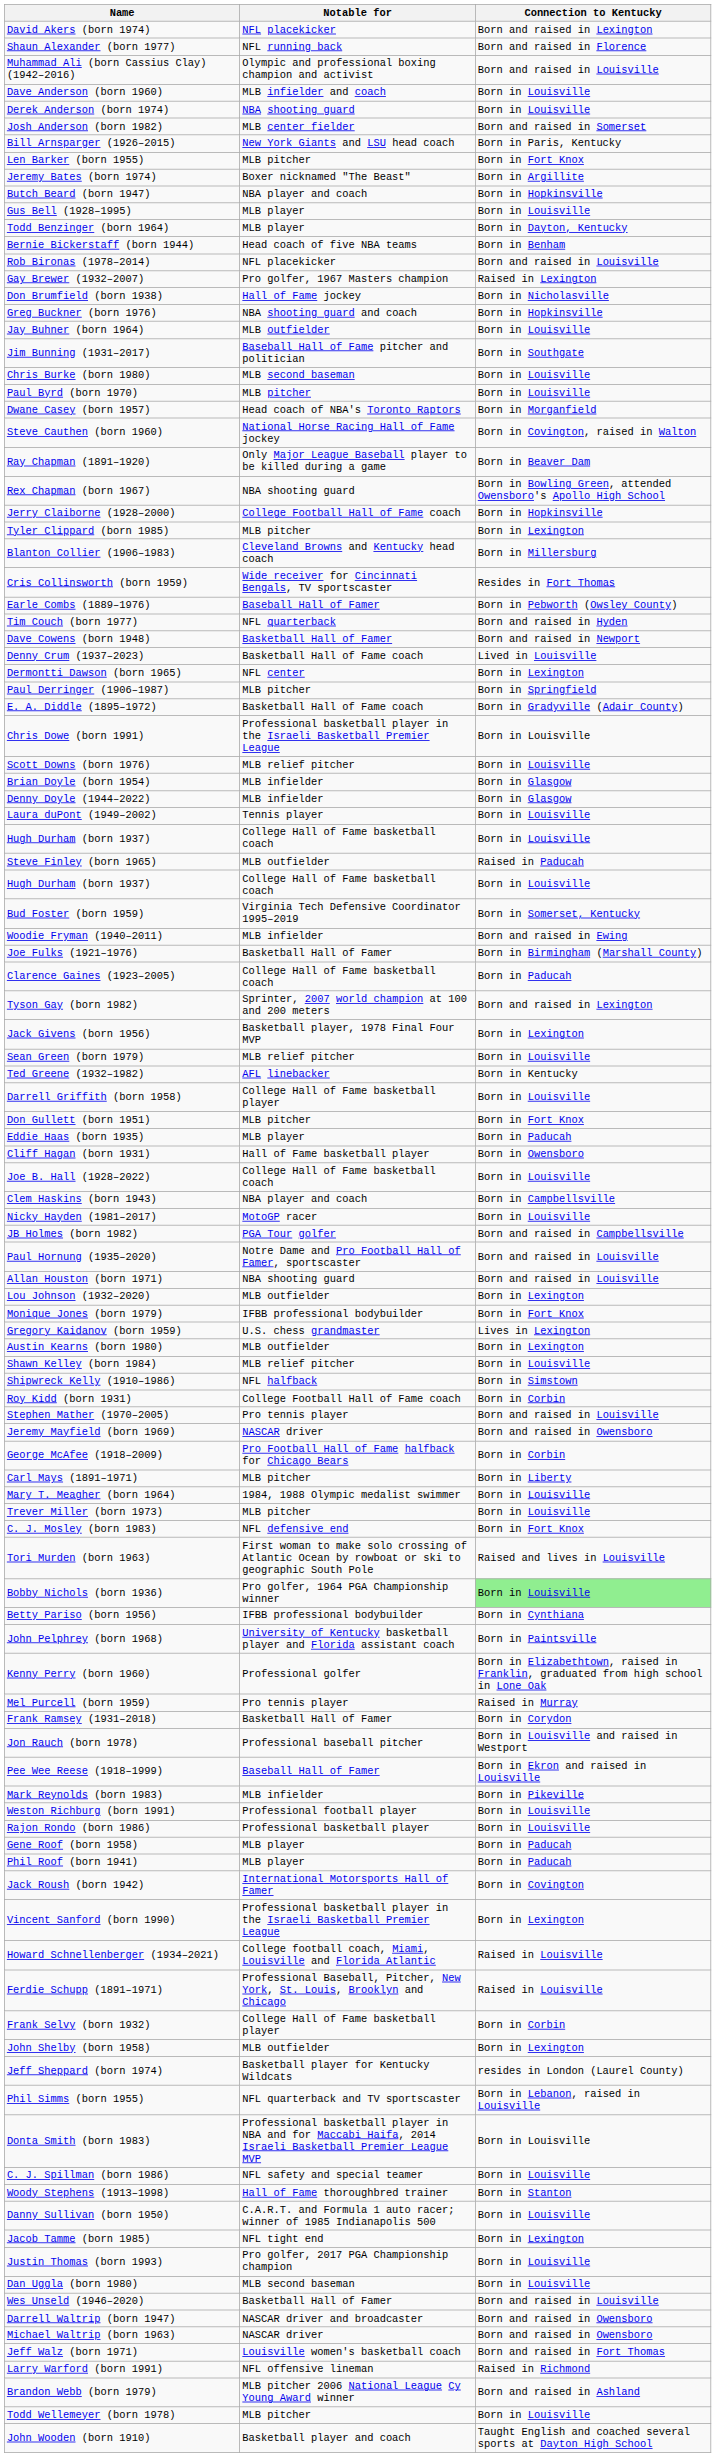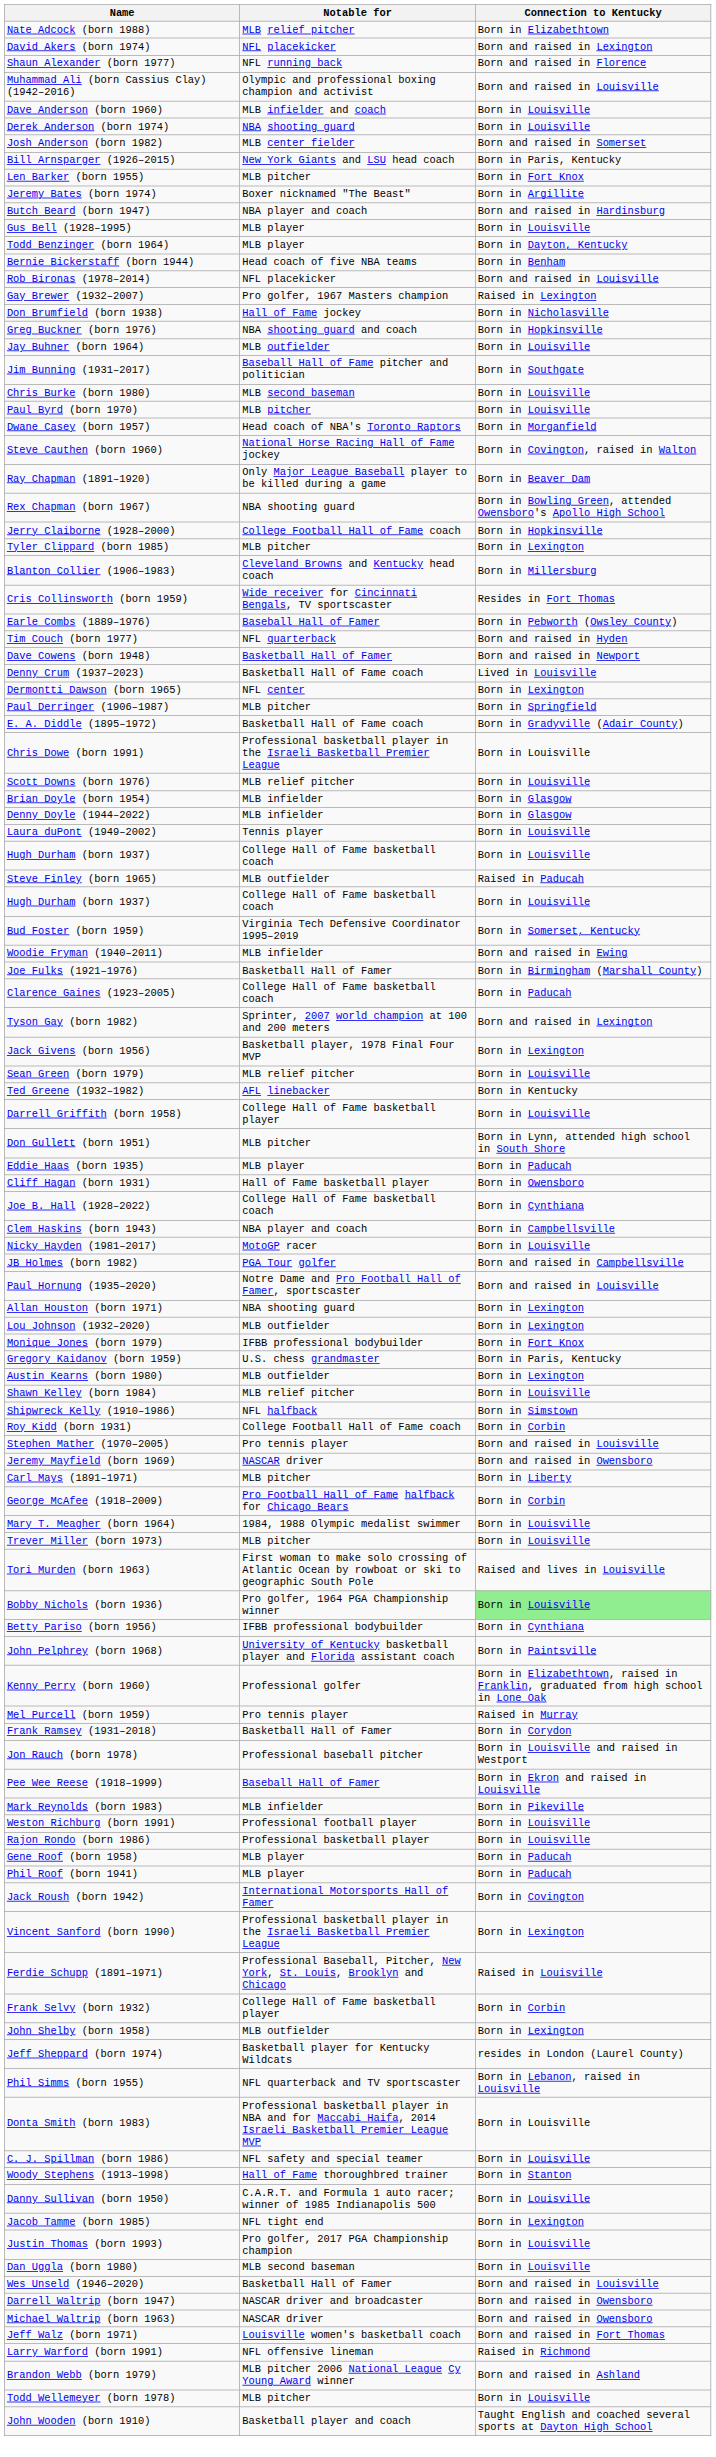+ row: Nate Adcock (born 1988) | MLB relief pitcher | Born in Elizabethtown
Butch Beard (born 1947) | Connection to Kentucky: Born in Hopkinsville -> Born and raised in Hardinsburg
Don Gullett (born 1951) | Connection to Kentucky: Born in Fort Knox -> Born in Lynn, attended high school in South Shore
Joe B. Hall (1928–2022) | Connection to Kentucky: Born in Louisville -> Born in Cynthiana
Allan Houston (born 1971) | Connection to Kentucky: Born and raised in Louisville -> Born in Lexington
Gregory Kaidanov (born 1959) | Connection to Kentucky: Lives in Lexington -> Born in Paris, Kentucky
rows swapped: Carl Mays (1891–1971) <-> George McAfee (1918–2009)
- row: C. J. Mosley (born 1983) | NFL defensive end | Born in Fort Knox
- row: Howard Schnellenberger (1934–2021) | College football coach, Miami, Louisville and Florida Atlantic | Raised in Louisville
